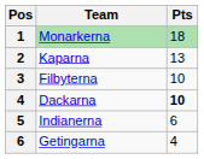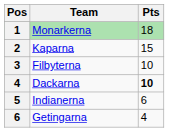Kaparna | Pts: 13 -> 15
